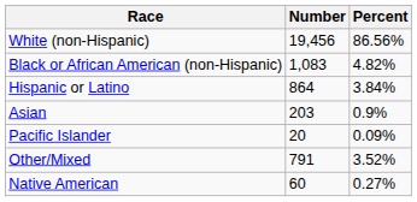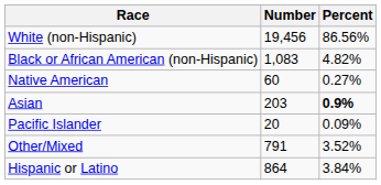rows swapped: Native American <-> Hispanic or Latino
Asian | Percent: normal -> bold
